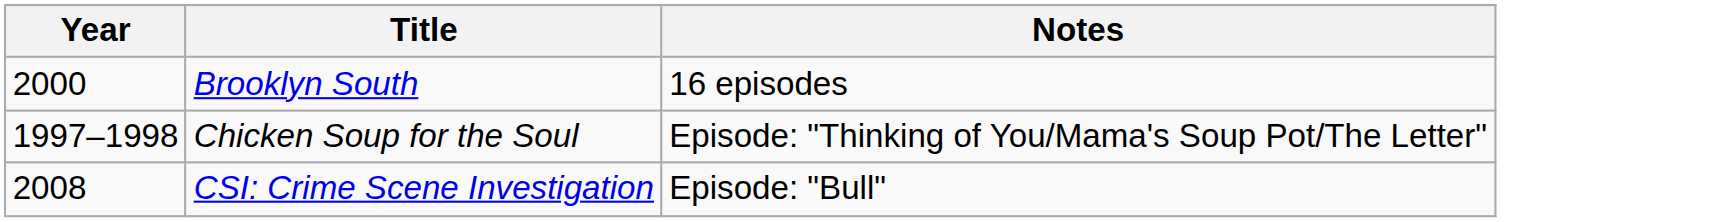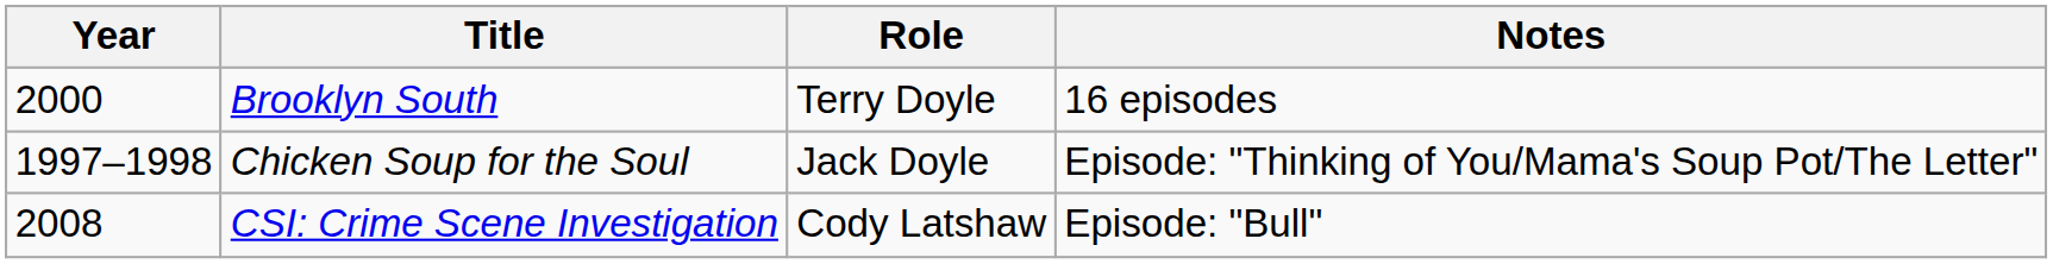+ column: Role | Terry Doyle | Jack Doyle | Cody Latshaw
